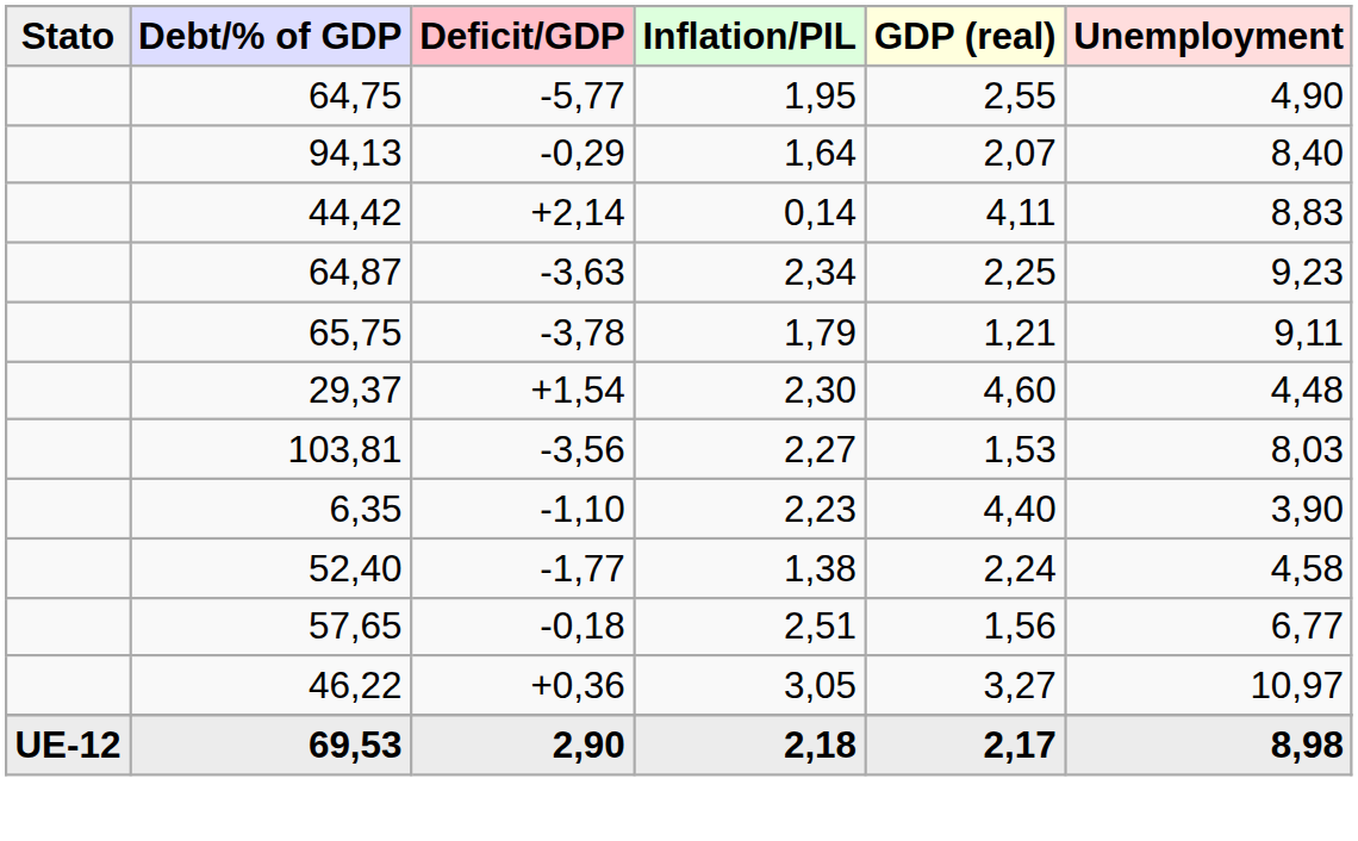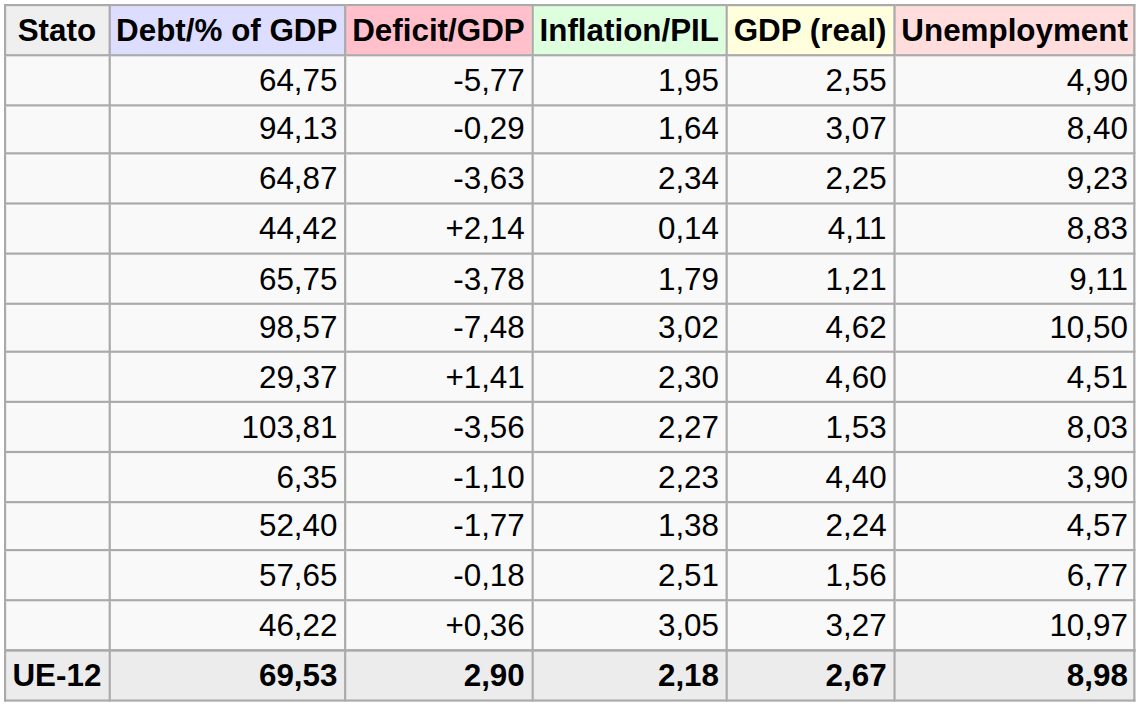94,13 | GDP (real): 2,07 -> 3,07
rows swapped: 44,42 <-> 64,87
+ row: 98,57 | -7,48 | 3,02 | 4,62 | 10,50
29,37 | Deficit/GDP: +1,54 -> +1,41
29,37 | Unemployment: 4,48 -> 4,51
52,40 | Unemployment: 4,58 -> 4,57
69,53 | GDP (real): 2,17 -> 2,67
